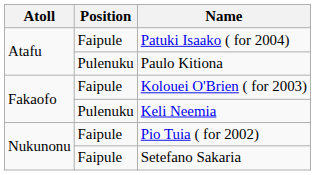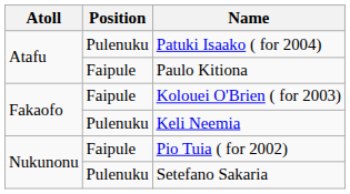Patuki Isaako ( for 2004) | Position: Faipule -> Pulenuku
Paulo Kitiona | Position: Pulenuku -> Faipule
Setefano Sakaria | Position: Faipule -> Pulenuku
